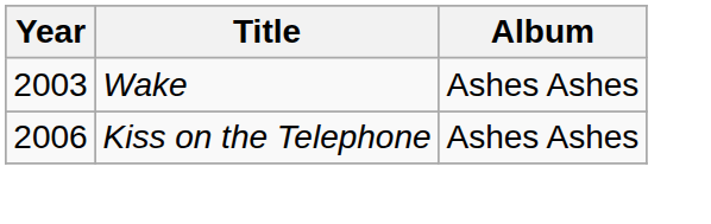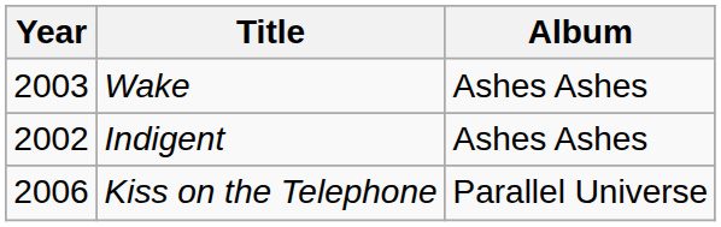+ row: 2002 | Indigent | Ashes Ashes
Kiss on the Telephone | Album: Ashes Ashes -> Parallel Universe
